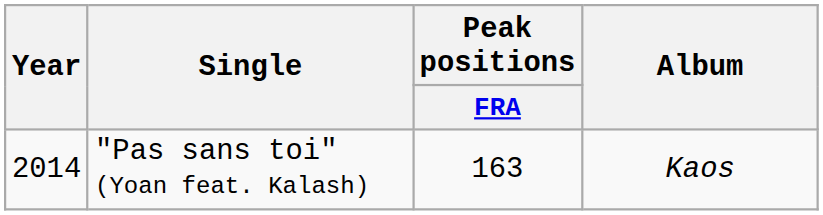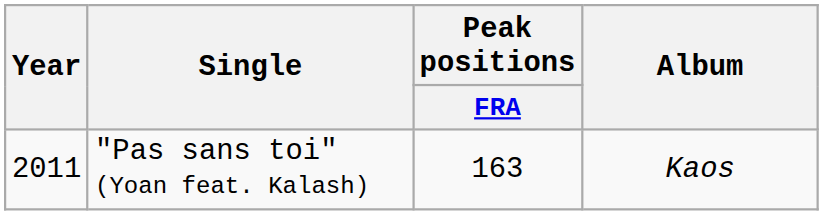"Pas sans toi" (Yoan feat. Kalash) | Year: 2014 -> 2011
